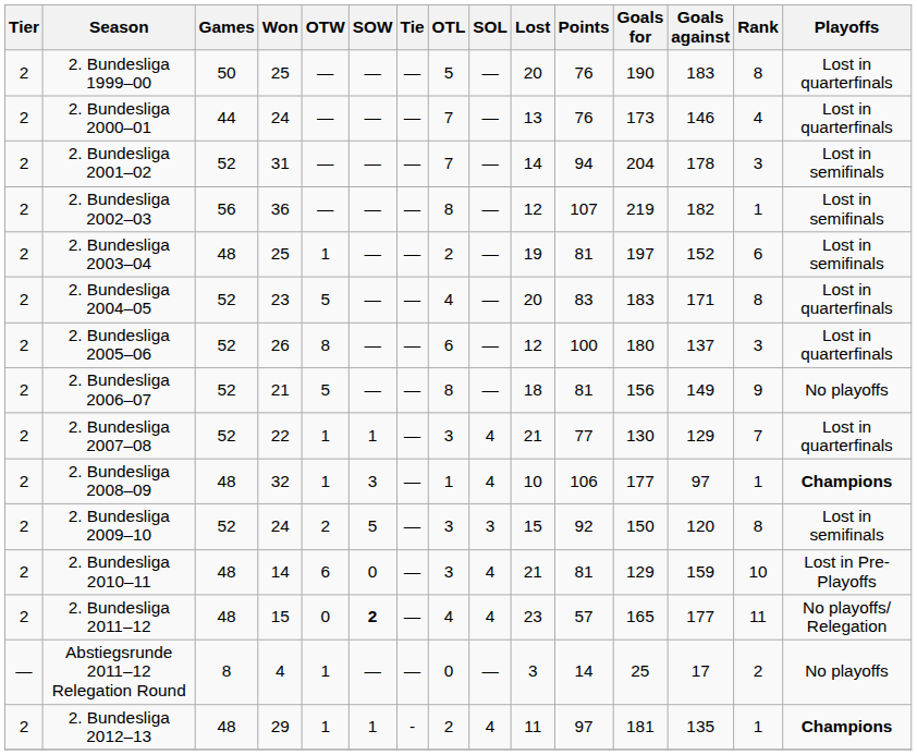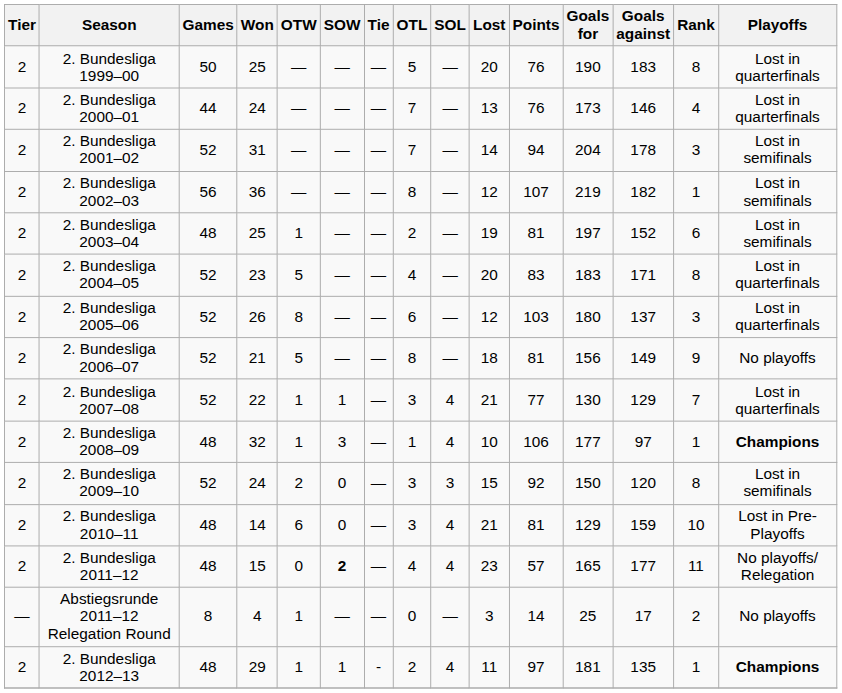2. Bundesliga 2005–06 | Points: 100 -> 103
2. Bundesliga 2009–10 | SOW: 5 -> 0
